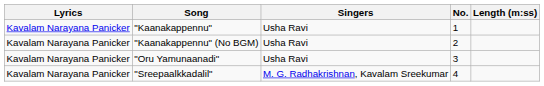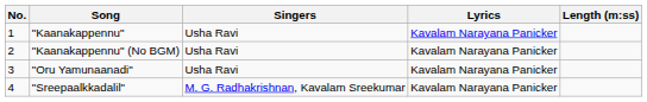columns swapped: No. <-> Lyrics
